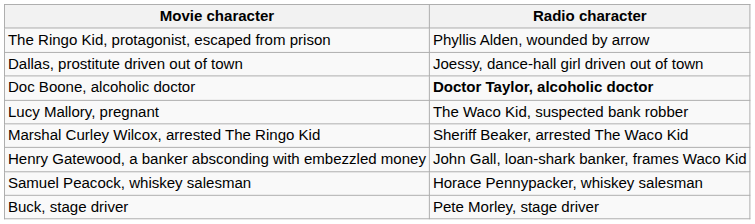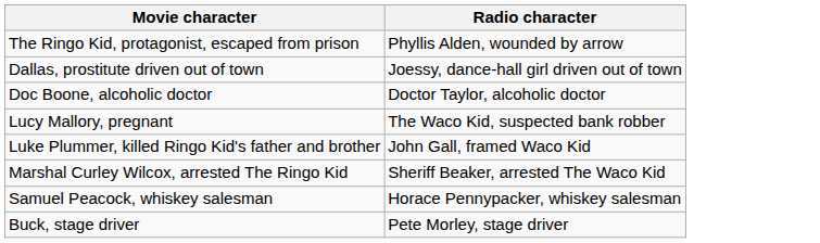Doc Boone, alcoholic doctor | Radio character: bold -> normal
+ row: Luke Plummer, killed Ringo Kid's father and brother | John Gall, framed Waco Kid
- row: Henry Gatewood, a banker absconding with embezzled money | John Gall, loan-shark banker, frames Waco Kid
